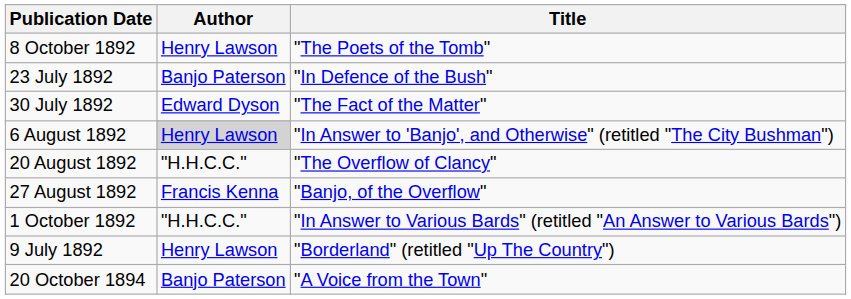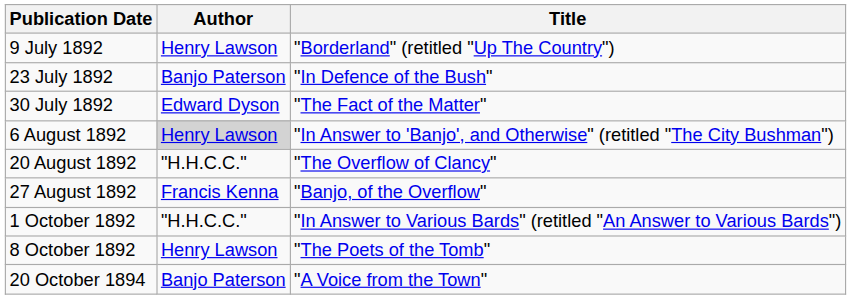rows swapped: 9 July 1892 <-> 8 October 1892
